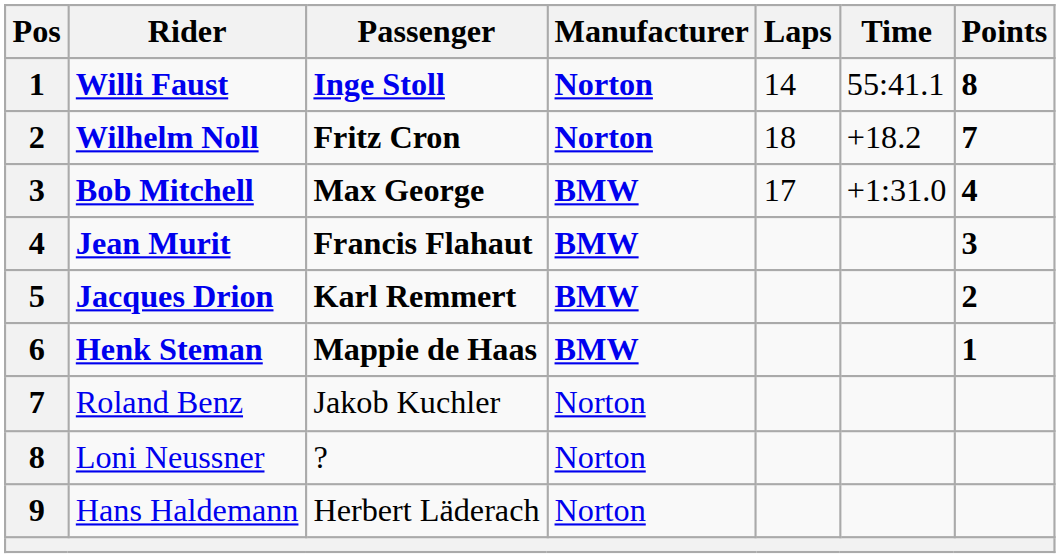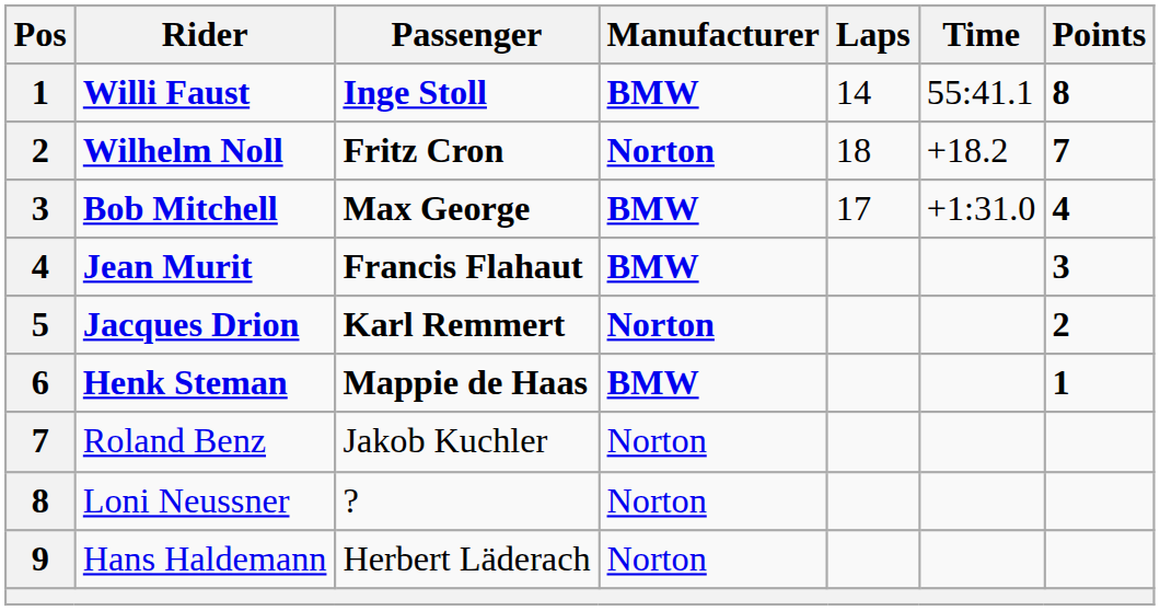Willi Faust | Manufacturer: Norton -> BMW
Jacques Drion | Manufacturer: BMW -> Norton
